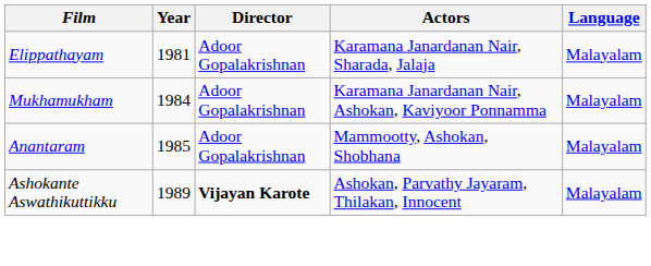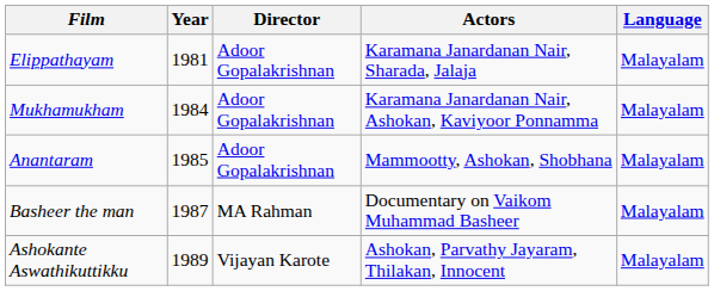+ row: Basheer the man | 1987 | MA Rahman | Documentary on Vaikom Muhammad Basheer | Malayalam
Ashokante Aswathikuttikku | Director: bold -> normal
